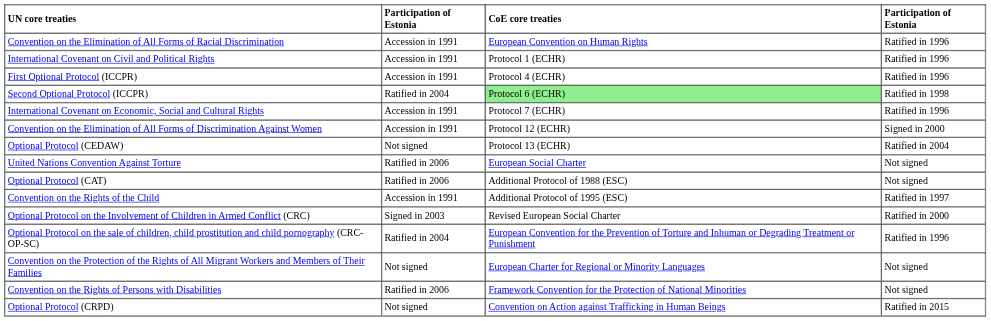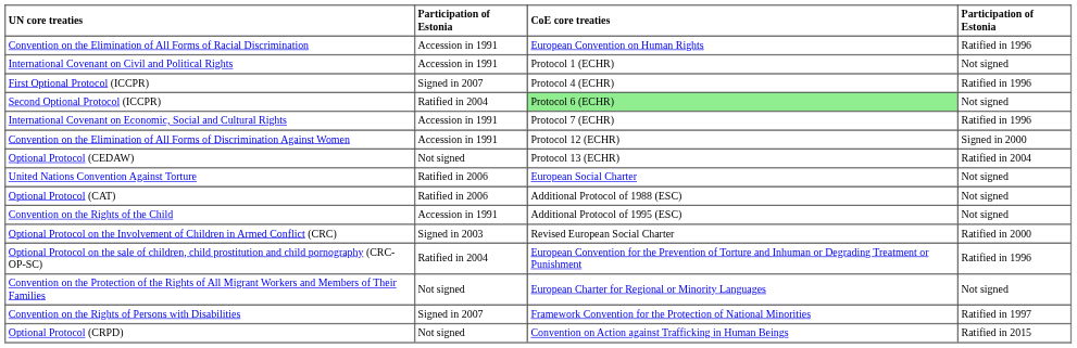International Covenant on Civil and Political Rights | column 4: Ratified in 1996 -> Not signed
First Optional Protocol (ICCPR) | column 2: Accession in 1991 -> Signed in 2007
Second Optional Protocol (ICCPR) | column 4: Ratified in 1998 -> Not signed
Convention on the Rights of the Child | column 4: Ratified in 1997 -> Not signed
Convention on the Rights of Persons with Disabilities | column 2: Ratified in 2006 -> Signed in 2007
Convention on the Rights of Persons with Disabilities | column 4: Not signed -> Ratified in 1997
